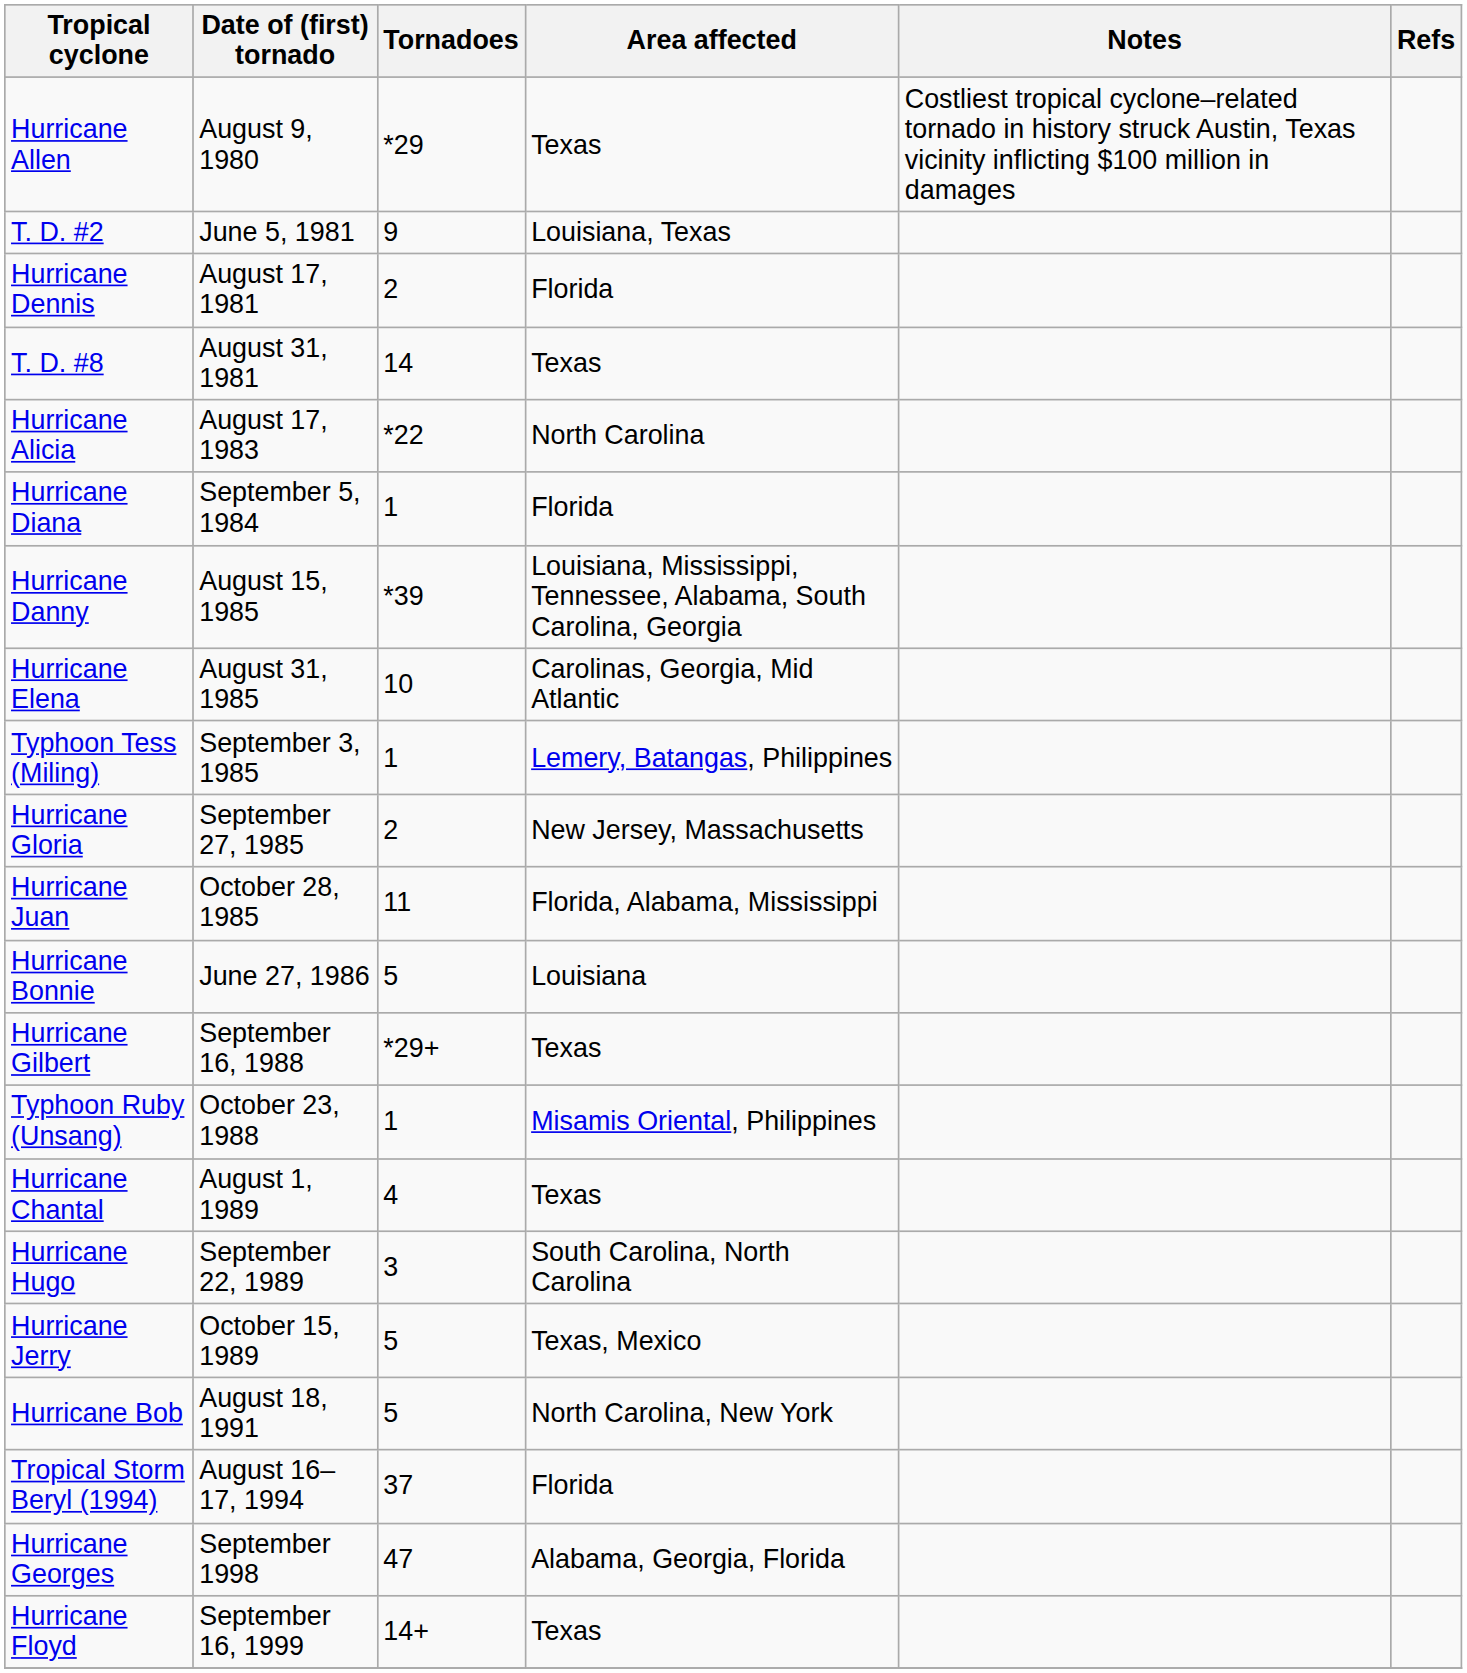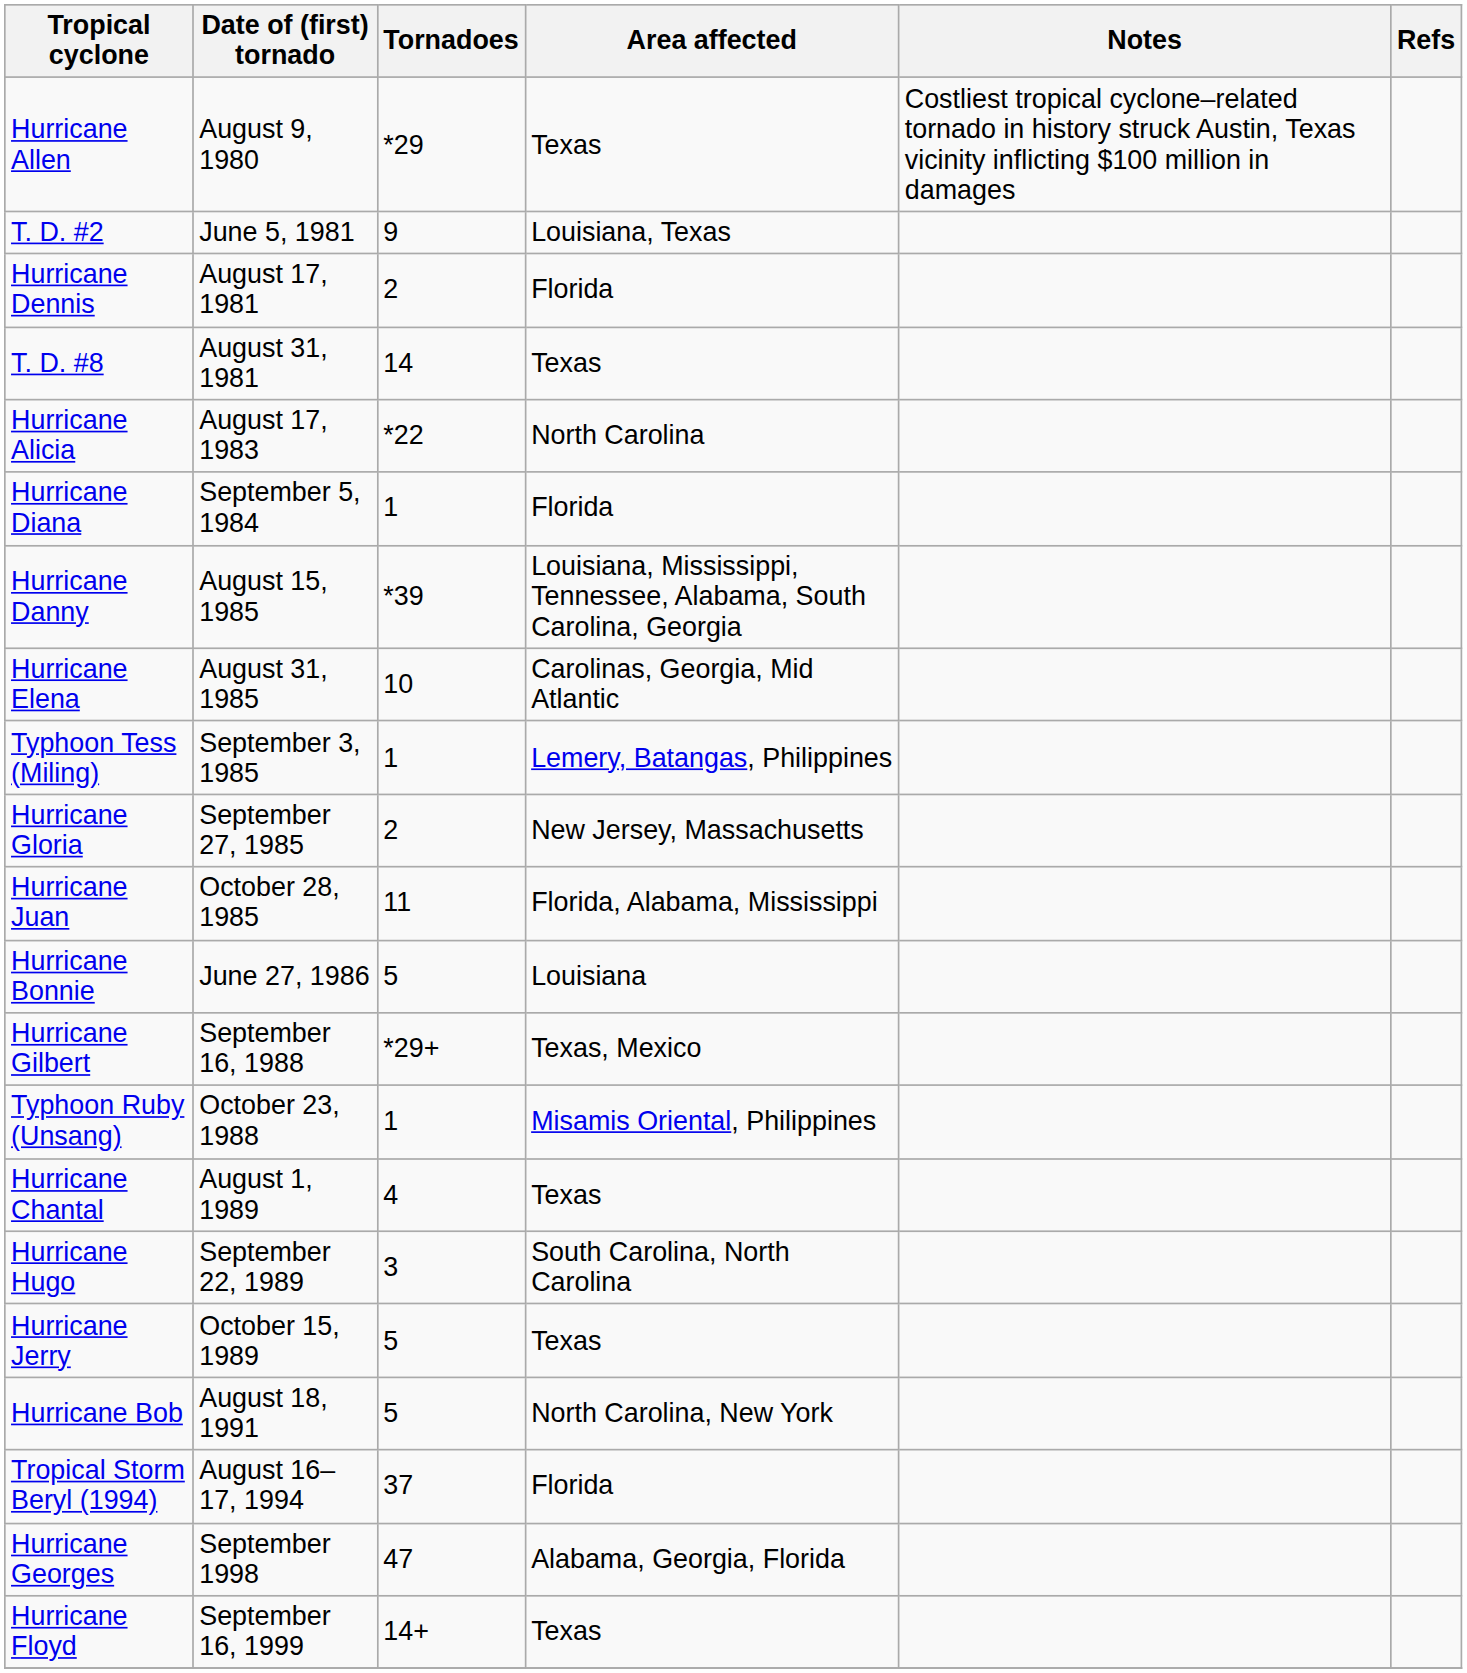Hurricane Gilbert | Area affected: Texas -> Texas, Mexico
Hurricane Jerry | Area affected: Texas, Mexico -> Texas
